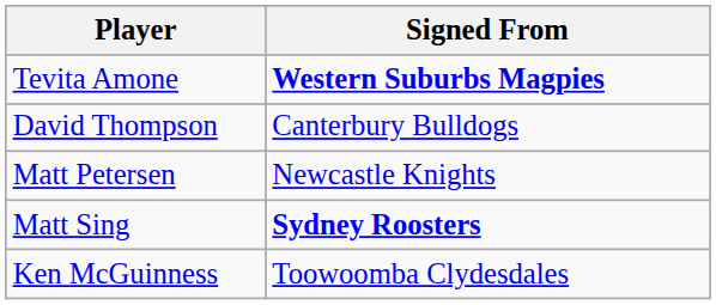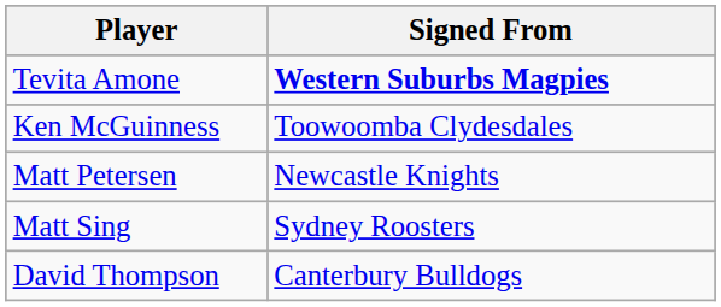rows swapped: Ken McGuinness <-> David Thompson
Matt Sing | Signed From: bold -> normal
